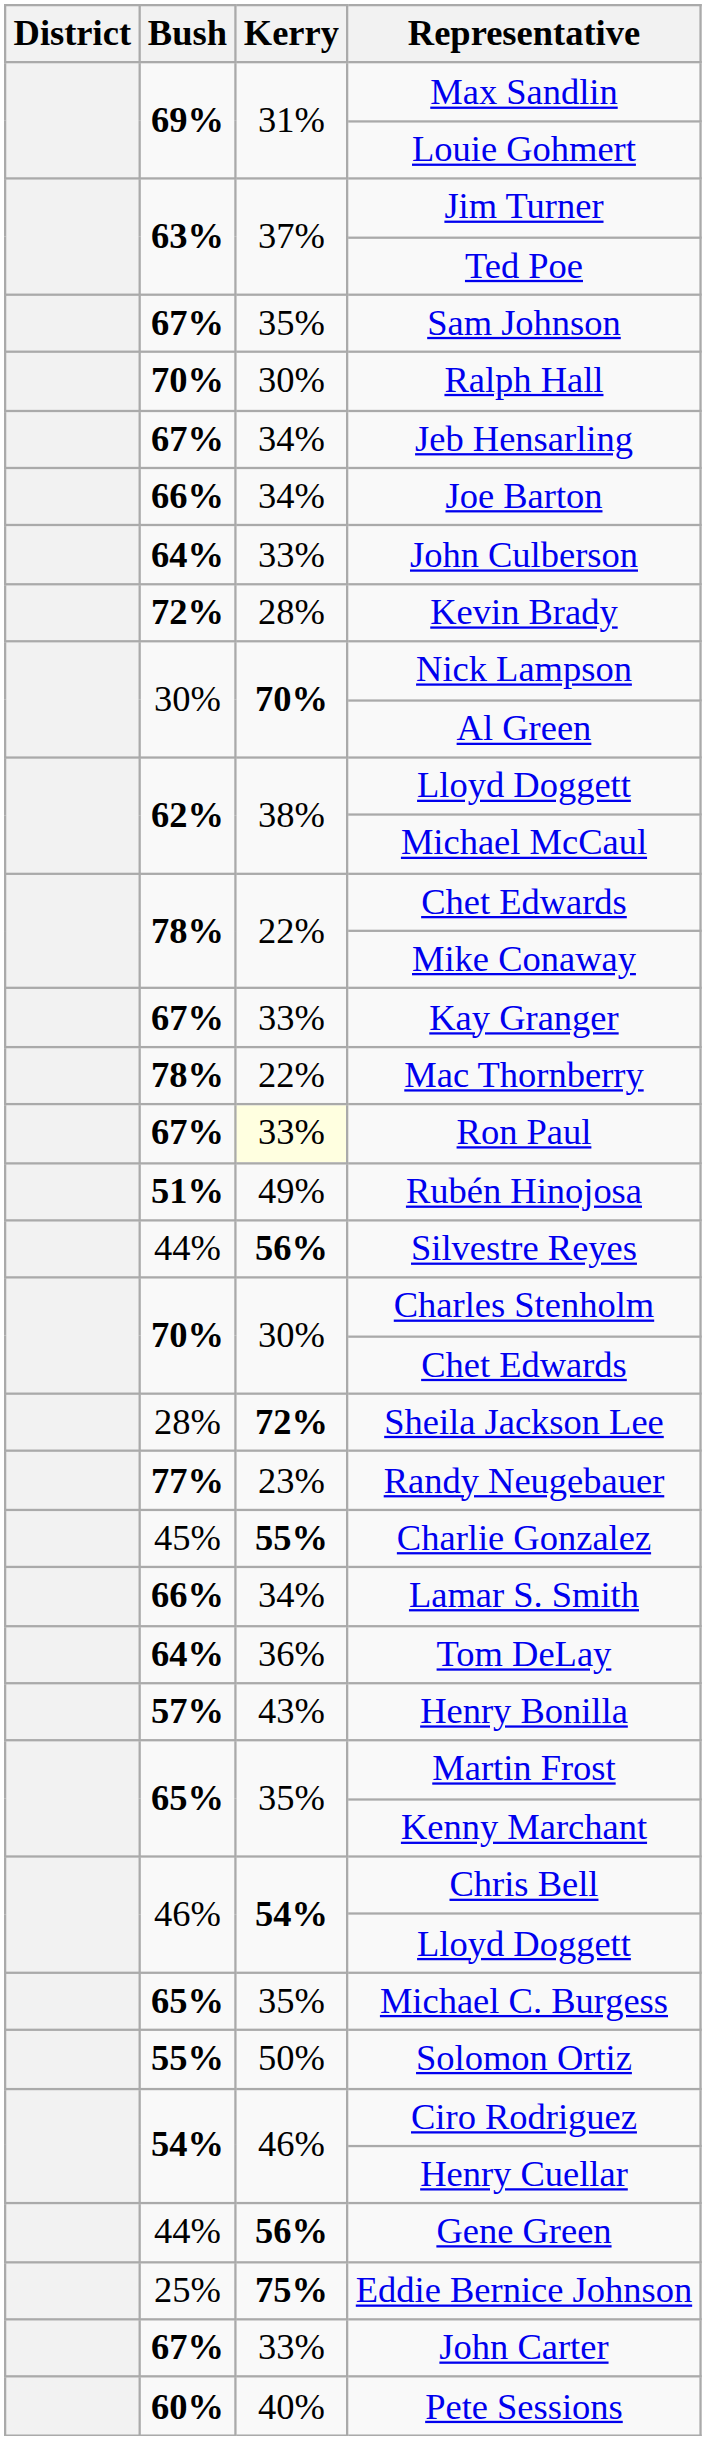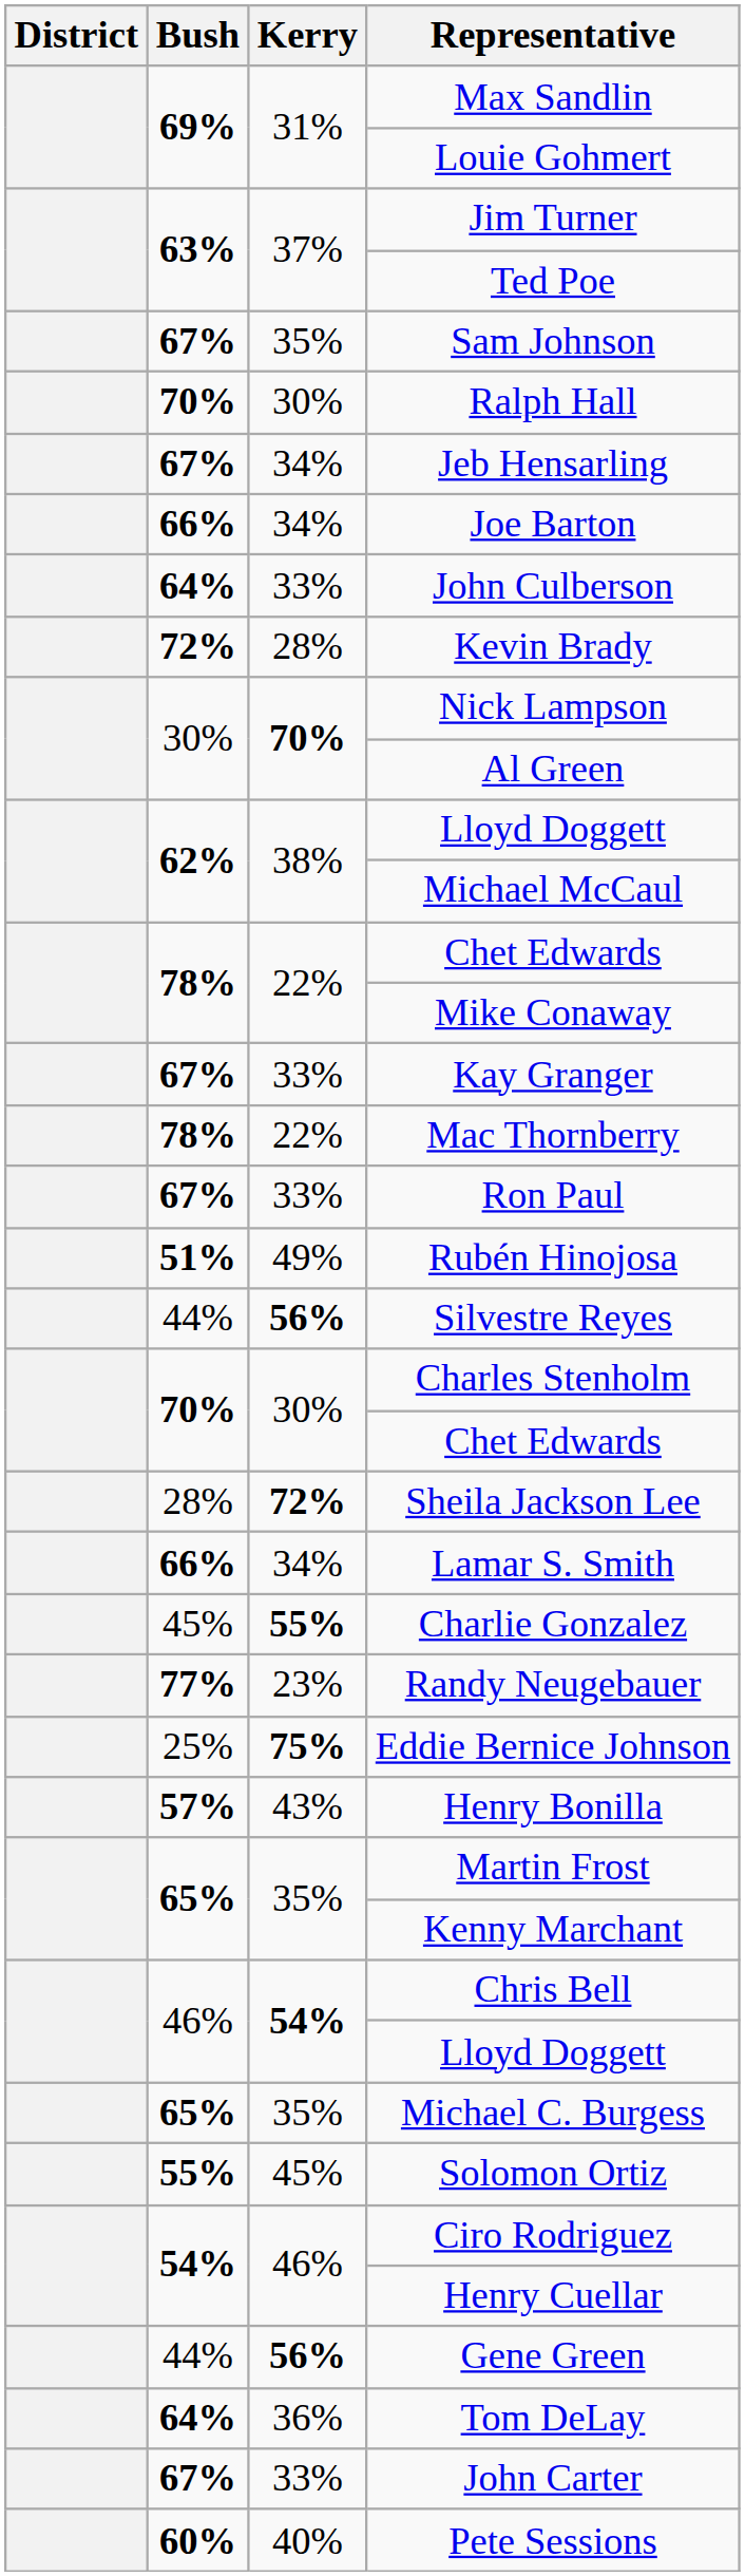Ron Paul | Kerry: lightyellow background -> no background
rows swapped: Randy Neugebauer <-> Lamar S. Smith
rows swapped: Tom DeLay <-> Eddie Bernice Johnson
Solomon Ortiz | Kerry: 50% -> 45%
